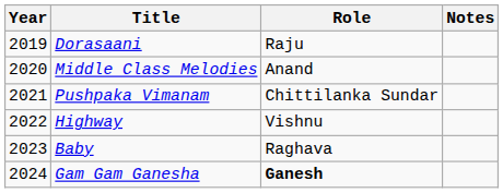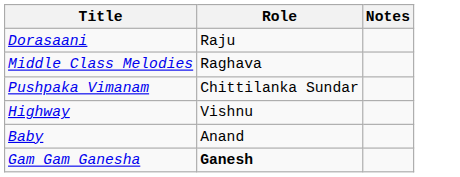- column: Year | 2019 | 2020 | 2021 | 2022 | 2023 | 2024
Middle Class Melodies | Role: Anand -> Raghava
Baby | Role: Raghava -> Anand
